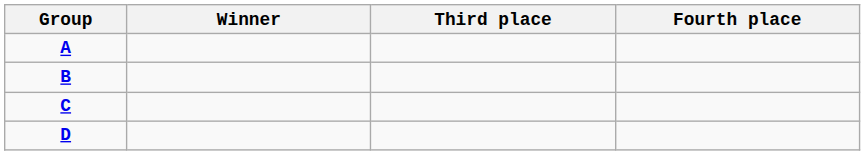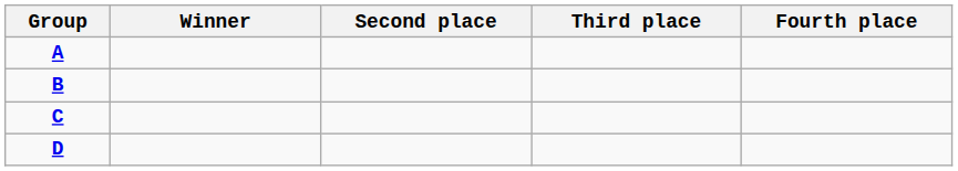+ column: Second place
